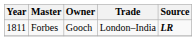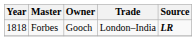Forbes | Year: 1811 -> 1818
